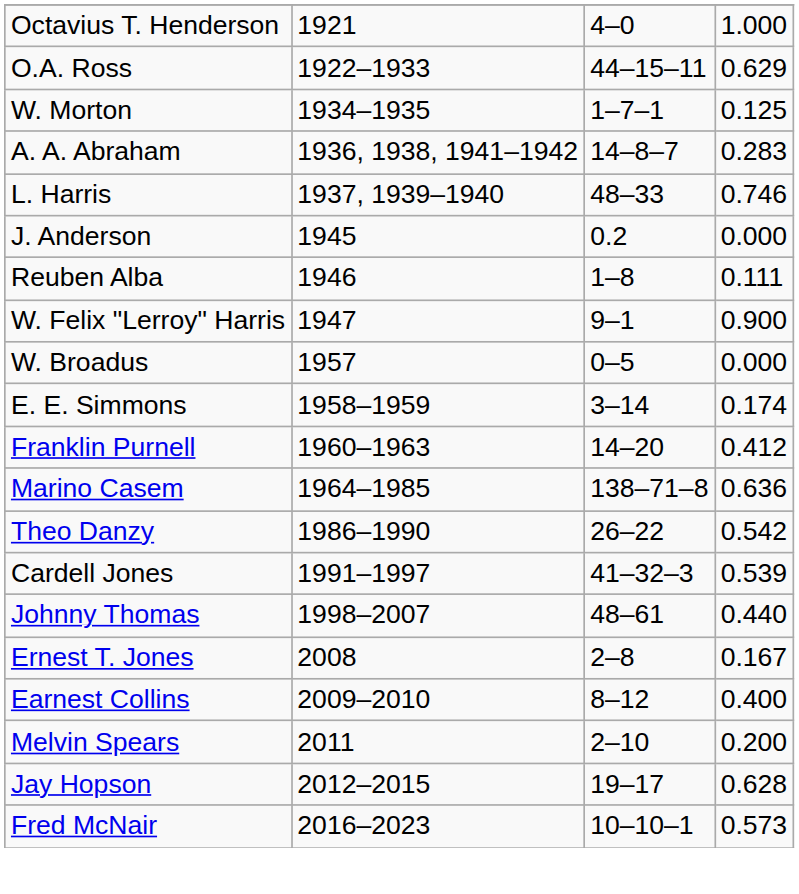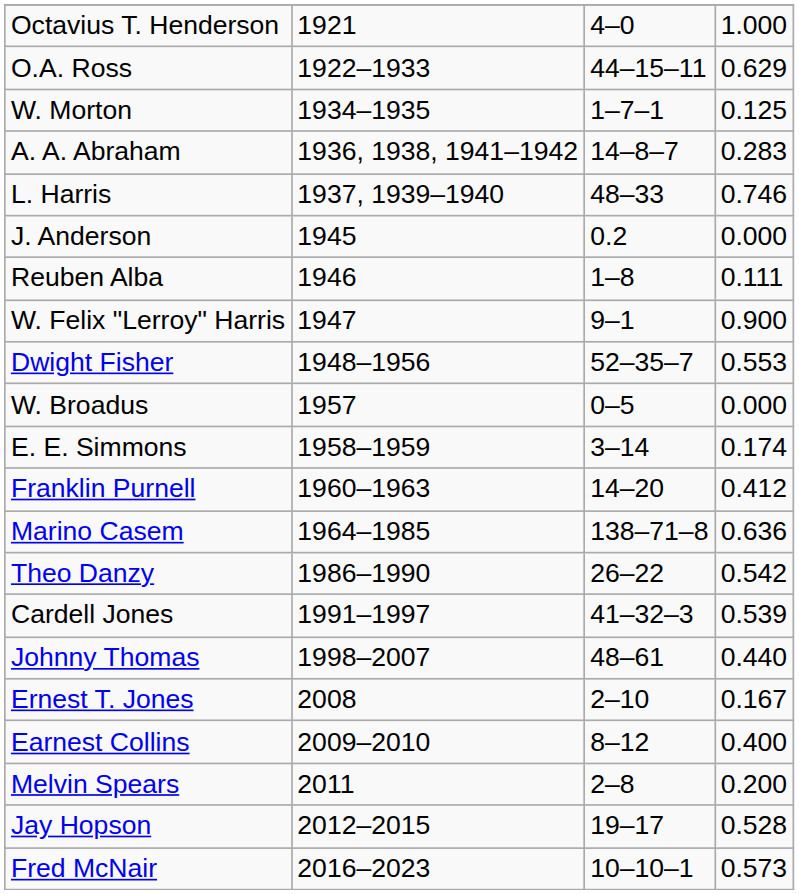+ row: Dwight Fisher | 1948–1956 | 52–35–7 | 0.553
Ernest T. Jones | column 3: 2–8 -> 2–10
Melvin Spears | column 3: 2–10 -> 2–8
Jay Hopson | column 4: 0.628 -> 0.528
